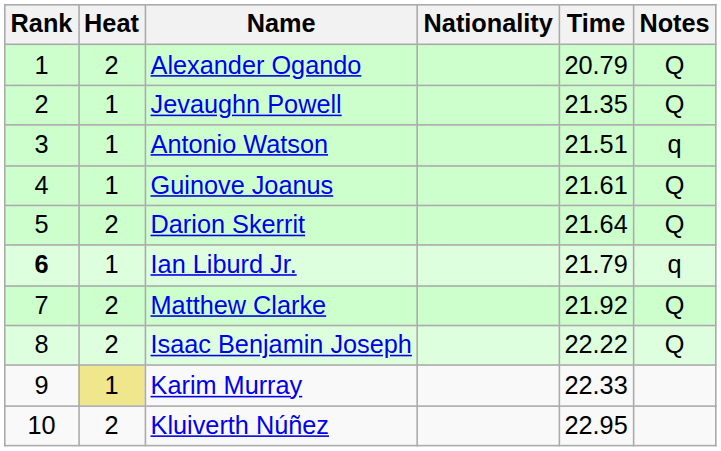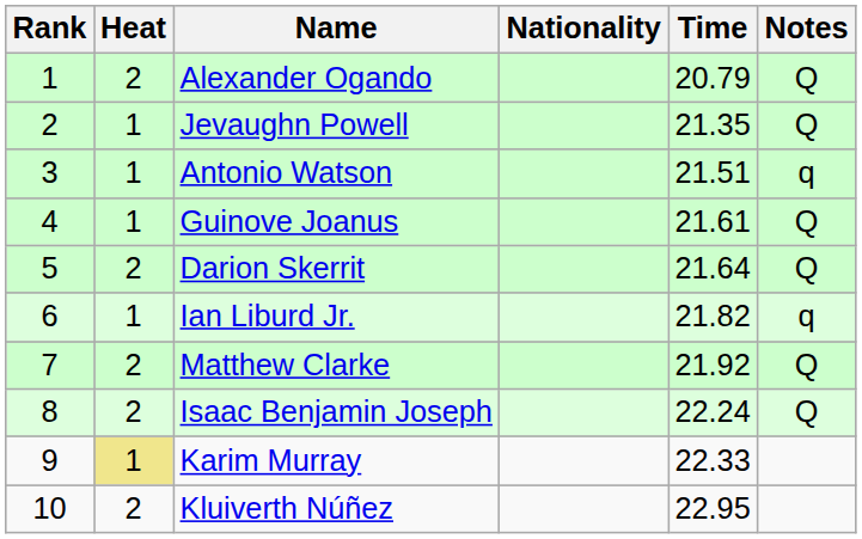Ian Liburd Jr. | Rank: bold -> normal
Ian Liburd Jr. | Time: 21.79 -> 21.82
Isaac Benjamin Joseph | Time: 22.22 -> 22.24
